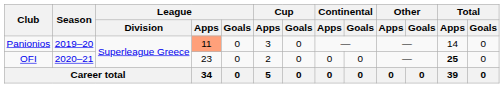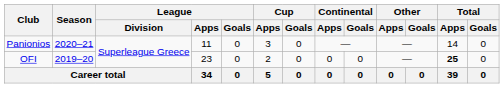Panionios | Season: 2019–20 -> 2020–21
Panionios | League / Apps: lightsalmon background -> no background
OFI | Season: 2020–21 -> 2019–20
